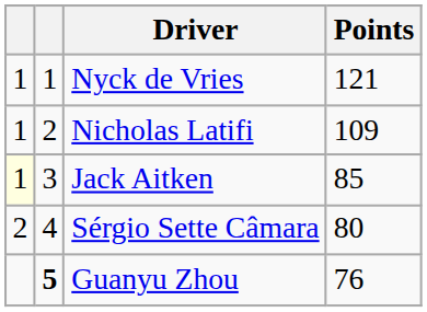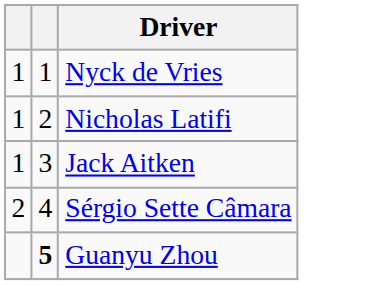- column: Points | 121 | 109 | 85 | 80 | 76
Jack Aitken | column 1: lightyellow background -> no background
